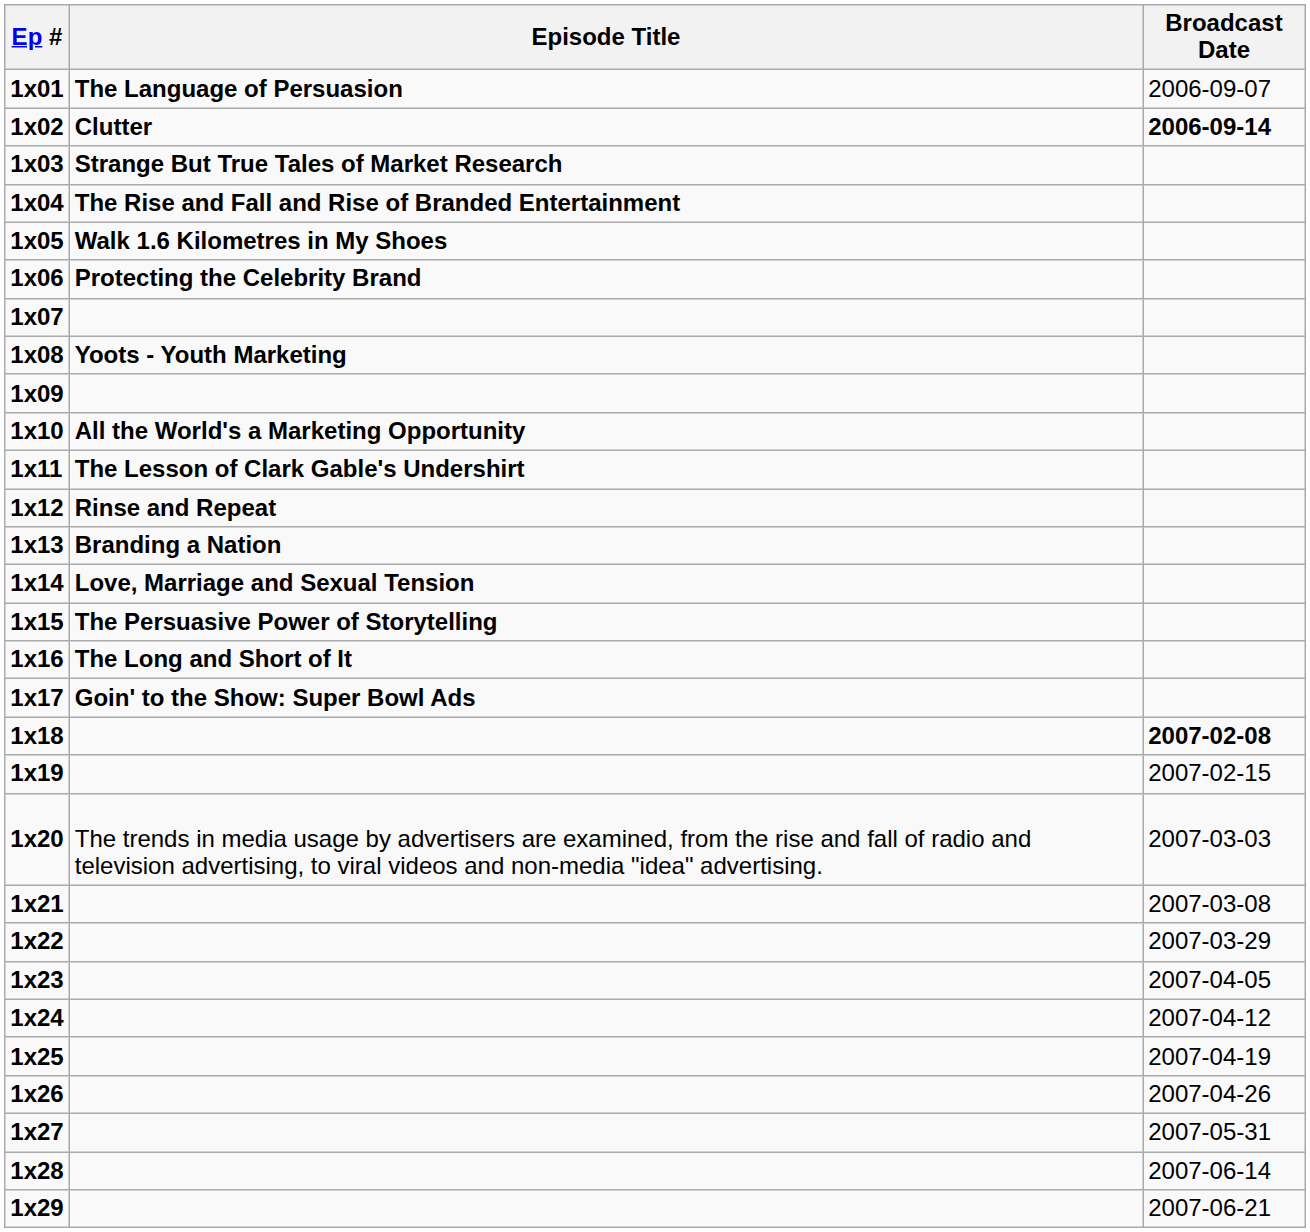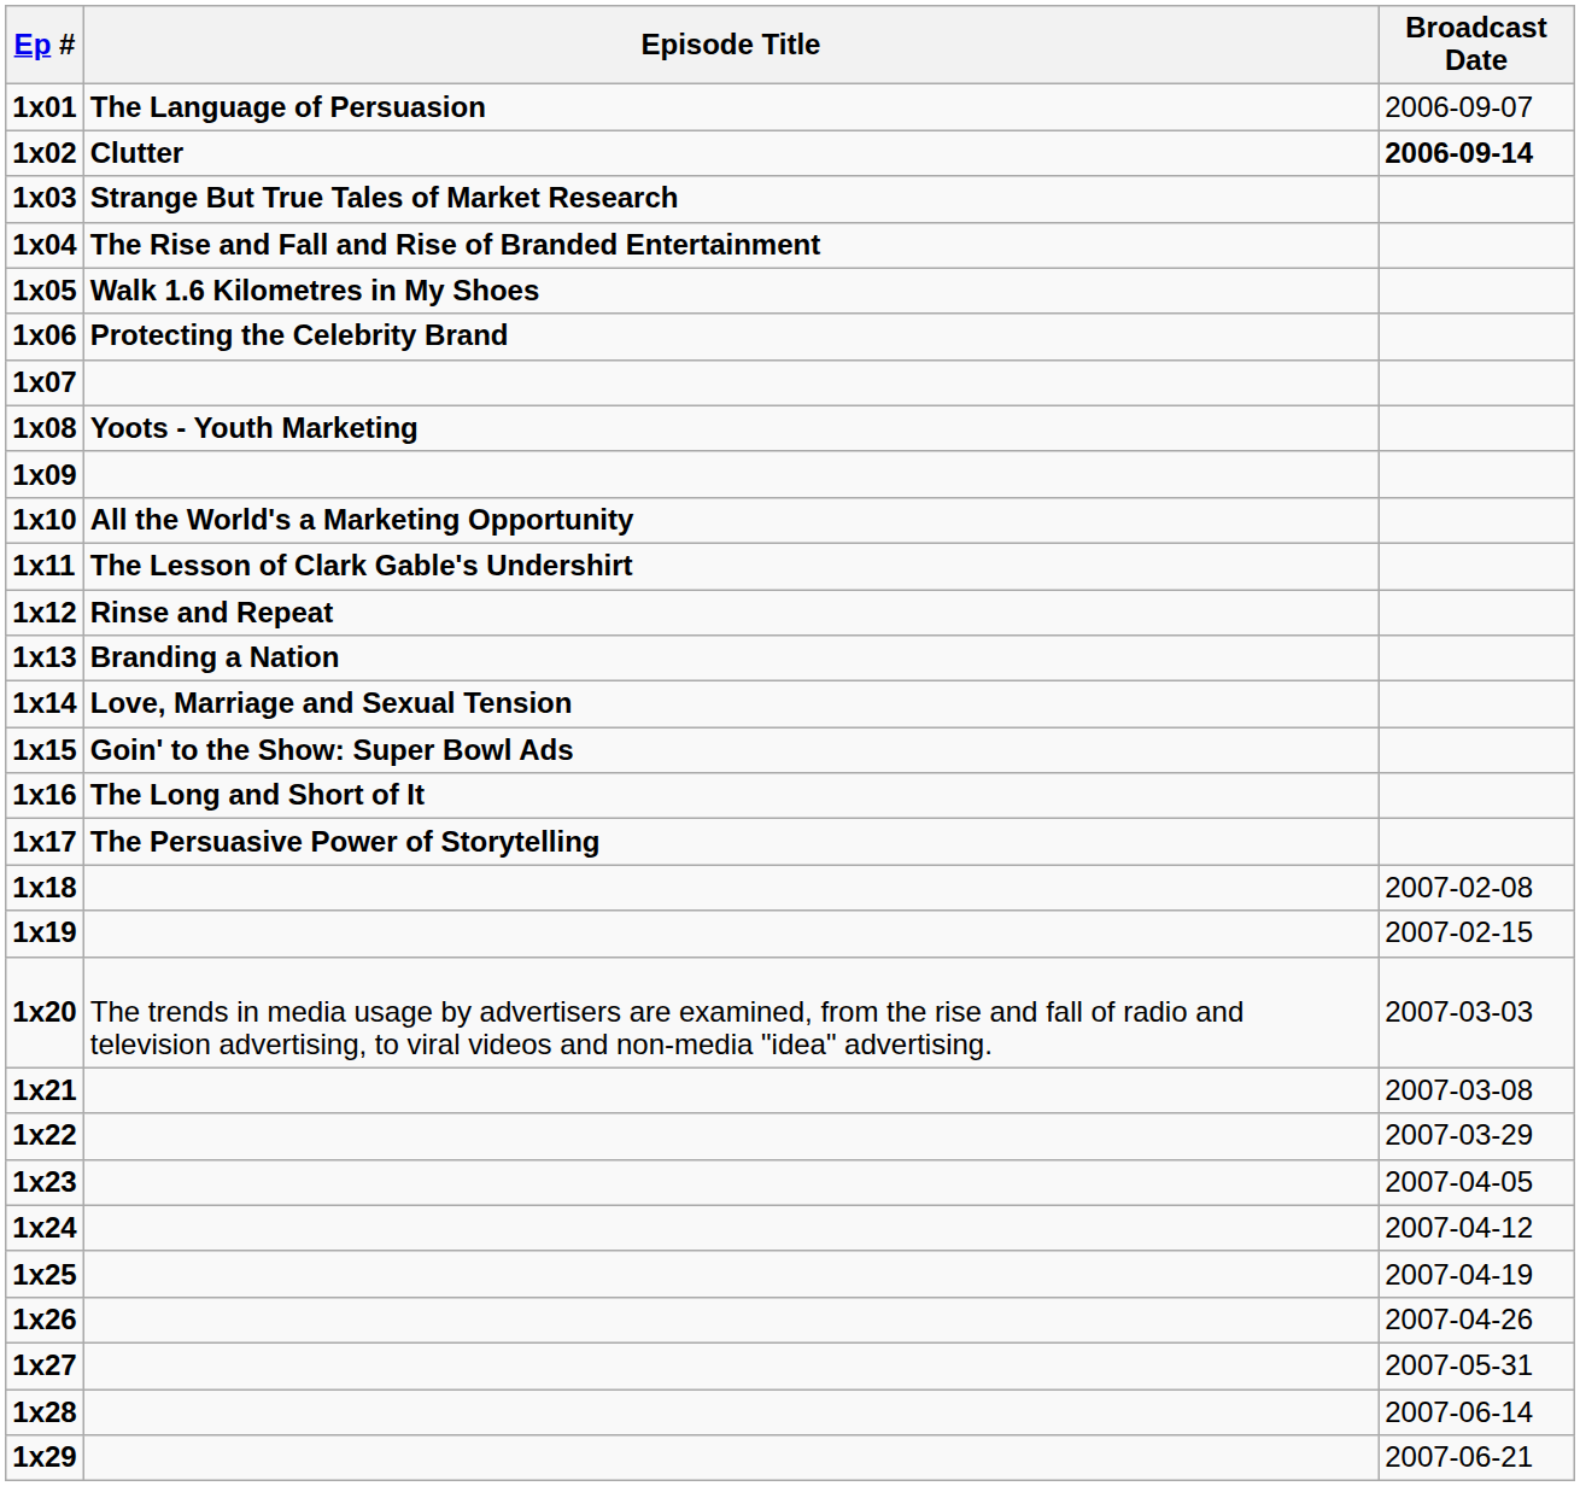1x15 | Episode Title: The Persuasive Power of Storytelling -> Goin' to the Show: Super Bowl Ads
1x17 | Episode Title: Goin' to the Show: Super Bowl Ads -> The Persuasive Power of Storytelling
1x18 | Broadcast Date: bold -> normal
